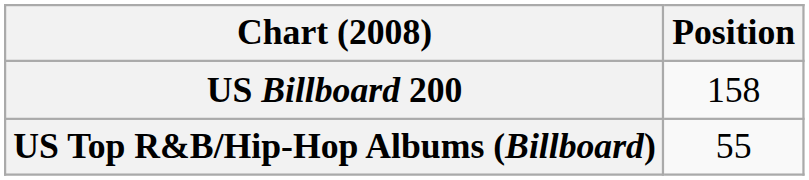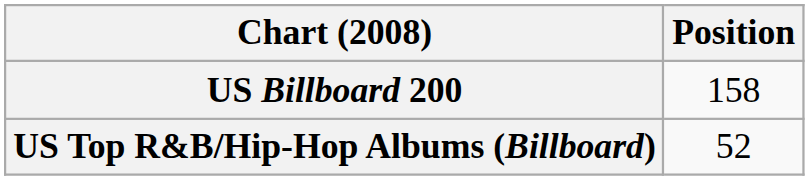US Top R&B/Hip-Hop Albums (Billboard) | Position: 55 -> 52
